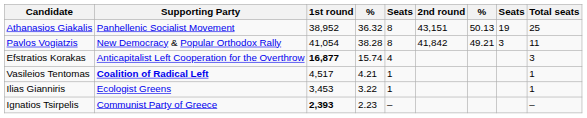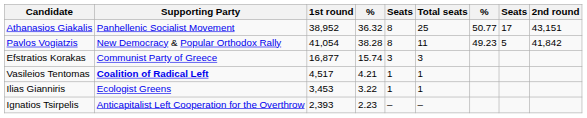columns swapped: 2nd round <-> Total seats
Athanasios Giakalis | column 7: 50.13 -> 50.77
Athanasios Giakalis | column 8: 19 -> 17
Pavlos Vogiatzis | column 7: 49.21 -> 49.23
Pavlos Vogiatzis | column 8: 3 -> 5
Efstratios Korakas | Supporting Party: Anticapitalist Left Cooperation for the Overthrow -> Communist Party of Greece
Efstratios Korakas | 1st round: bold -> normal
Efstratios Korakas | column 5: 4 -> 3
Ignatios Tsirpelis | Supporting Party: Communist Party of Greece -> Anticapitalist Left Cooperation for the Overthrow
Ignatios Tsirpelis | 1st round: bold -> normal
